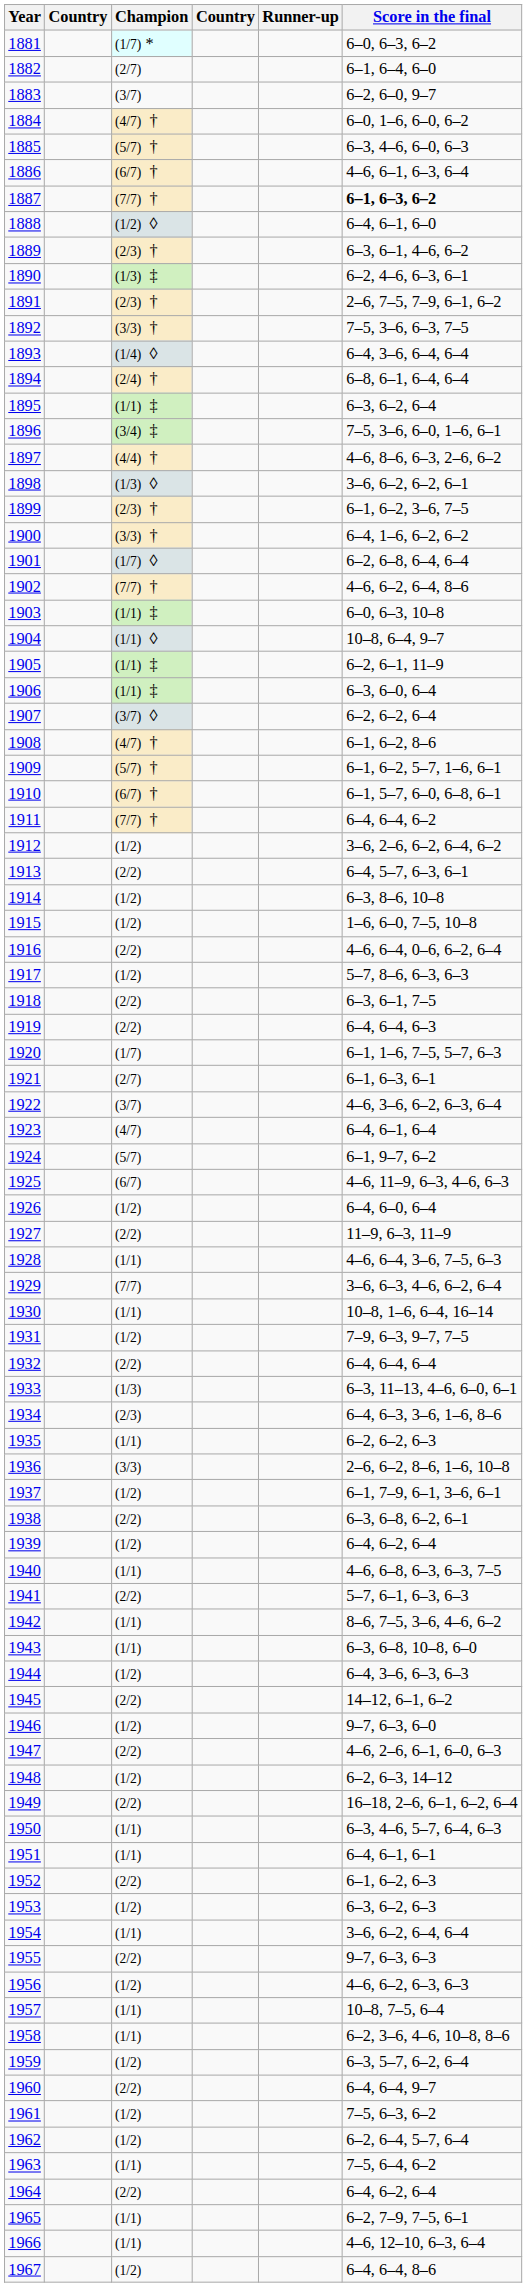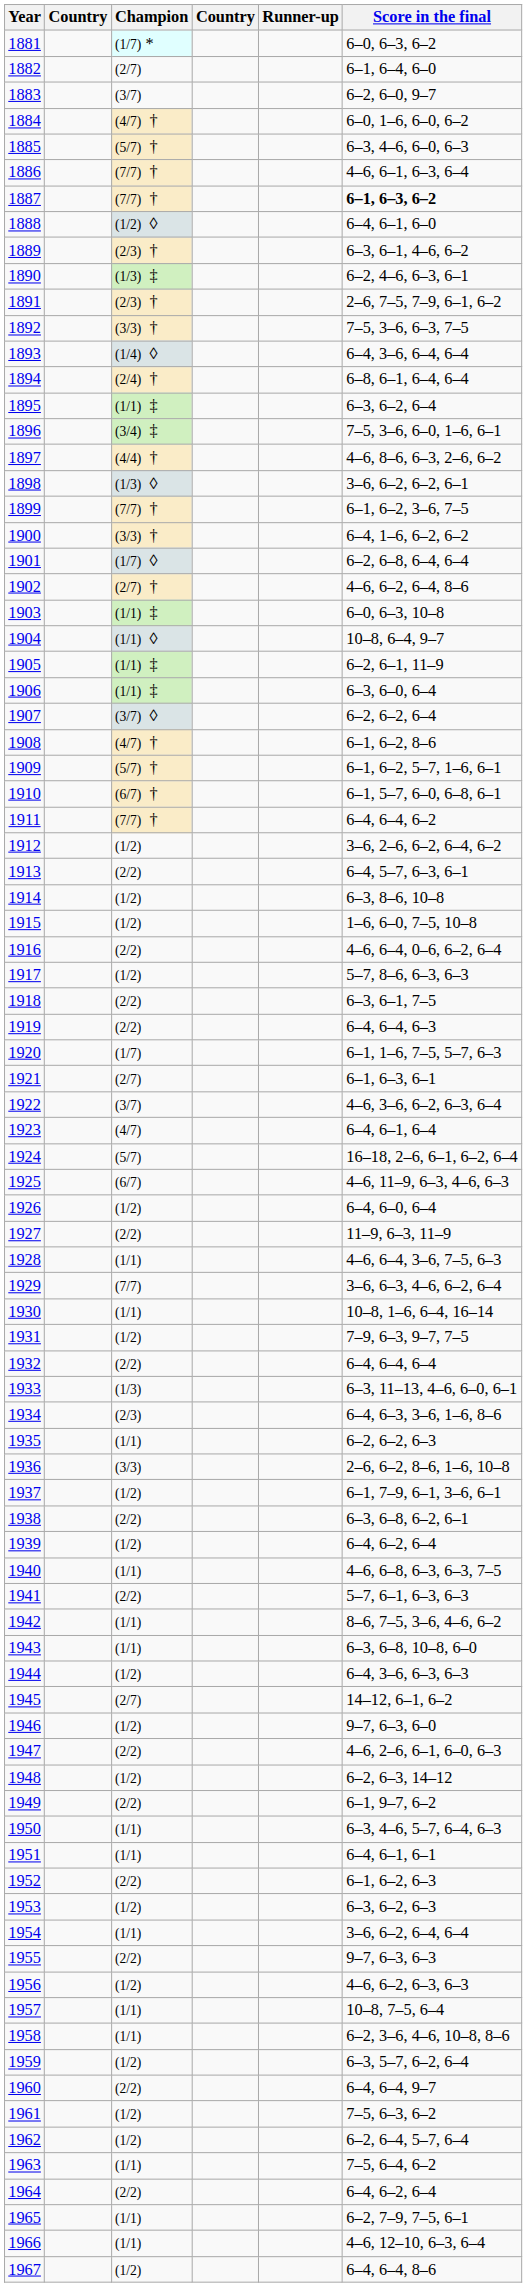1886 | Champion: (6/7) † -> (7/7) †
1899 | Champion: (2/3) † -> (7/7) †
1902 | Champion: (7/7) † -> (2/7) †
1924 | Score in the final: 6–1, 9–7, 6–2 -> 16–18, 2–6, 6–1, 6–2, 6–4
1945 | Champion: (2/2) -> (2/7)
1949 | Score in the final: 16–18, 2–6, 6–1, 6–2, 6–4 -> 6–1, 9–7, 6–2
